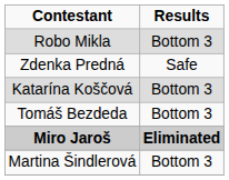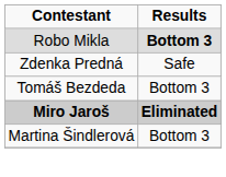Robo Mikla | Results: normal -> bold
- row: Katarína Koščová | Bottom 3
